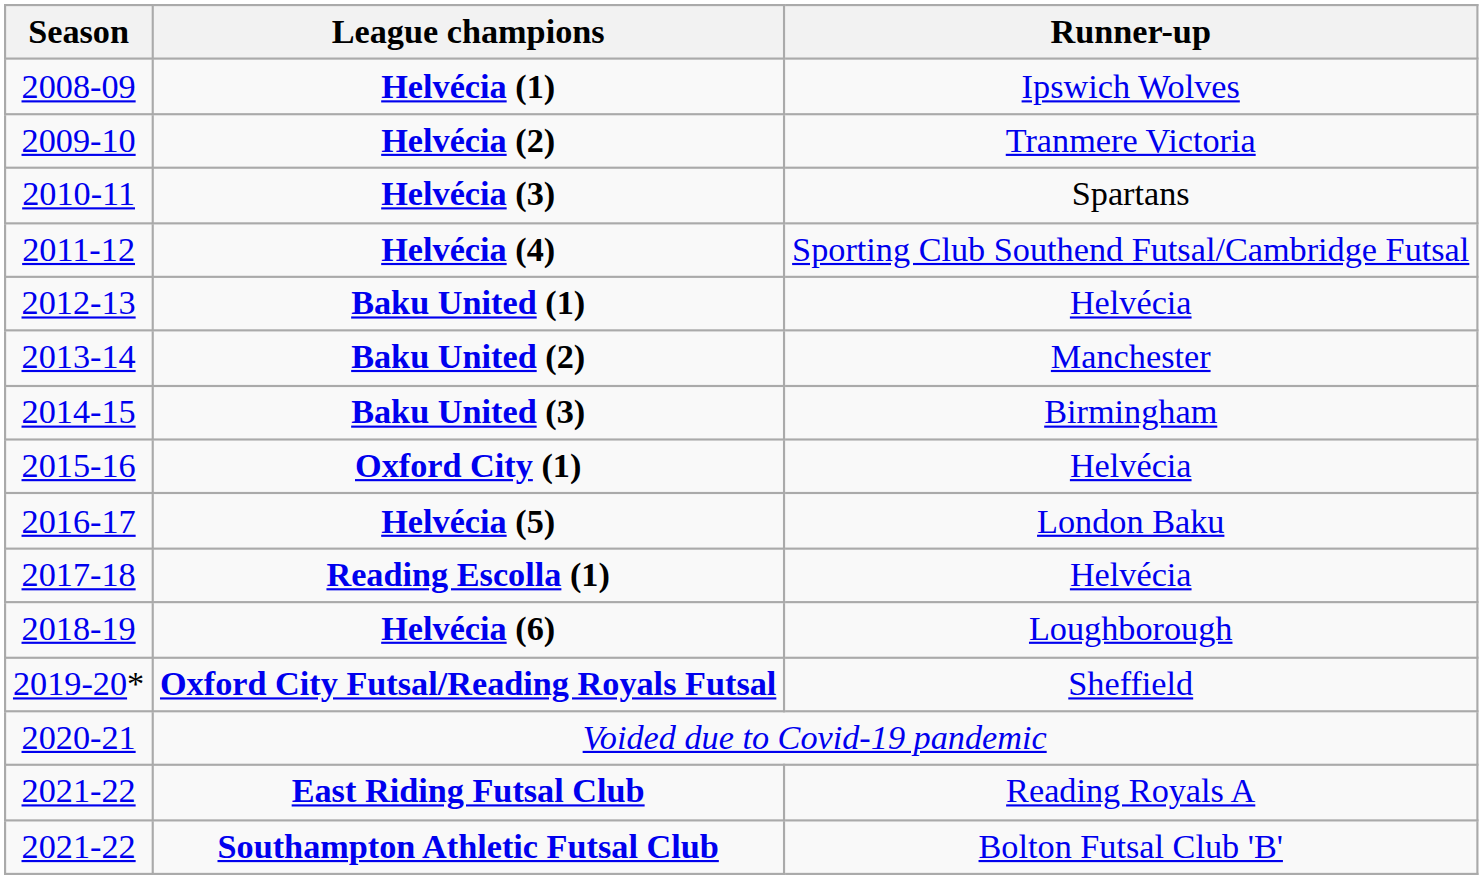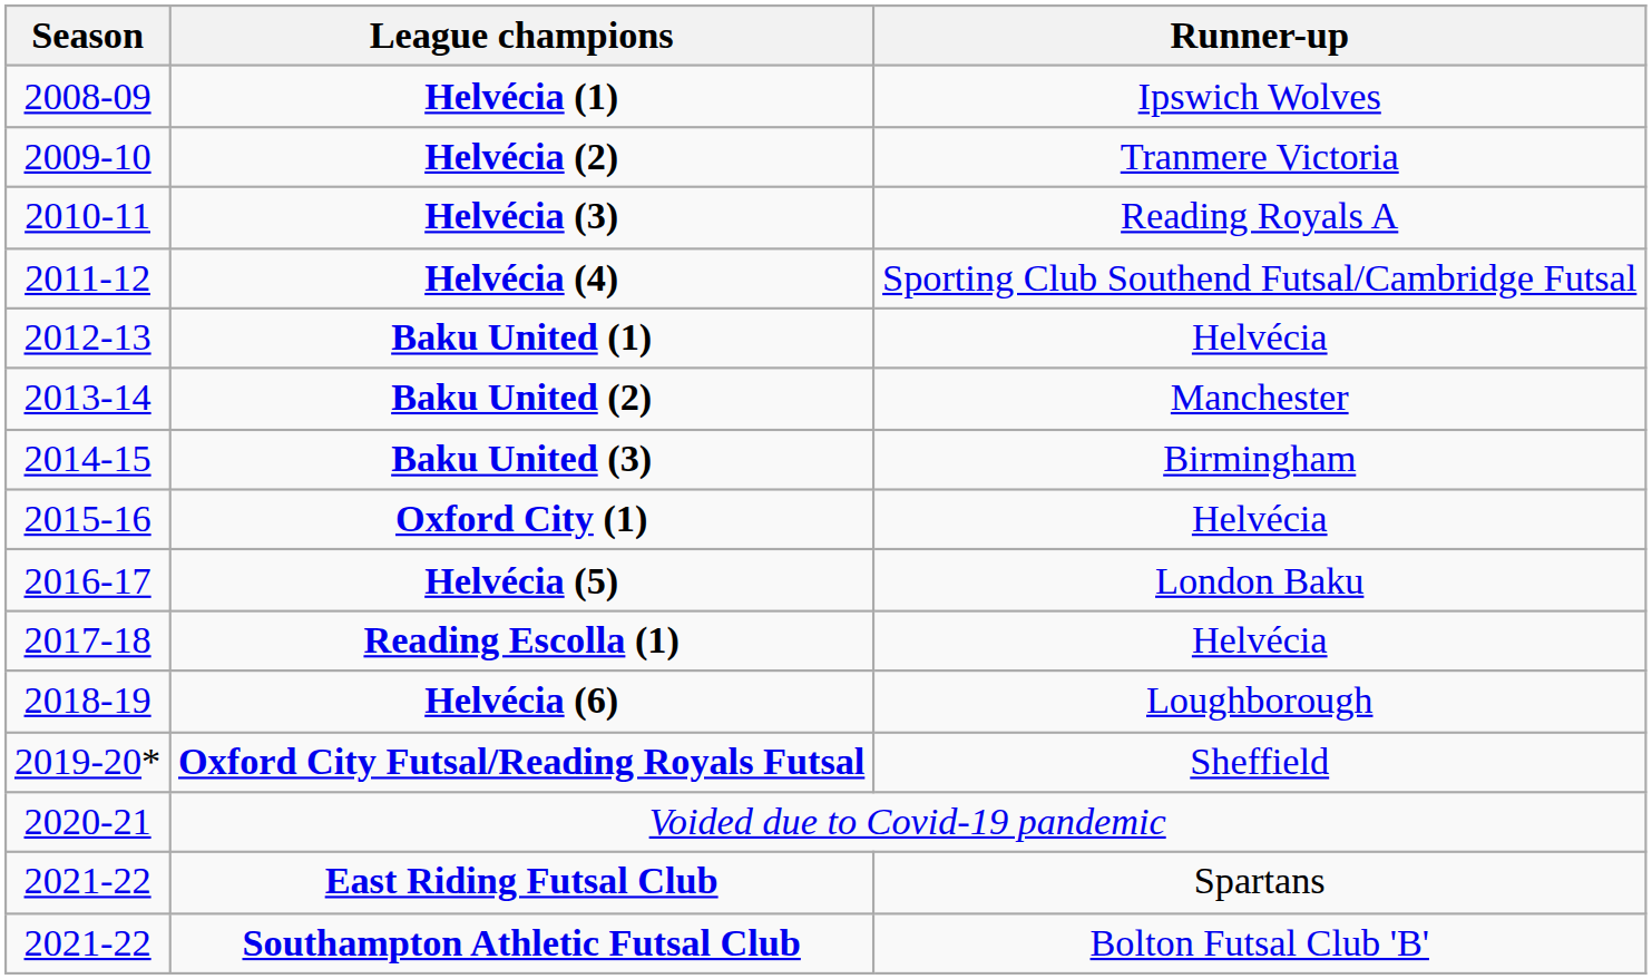Helvécia (3) | Runner-up: Spartans -> Reading Royals A
East Riding Futsal Club | Runner-up: Reading Royals A -> Spartans
